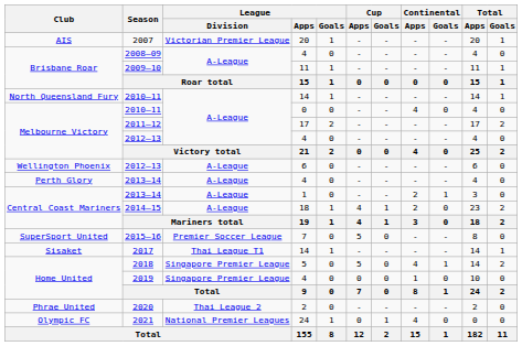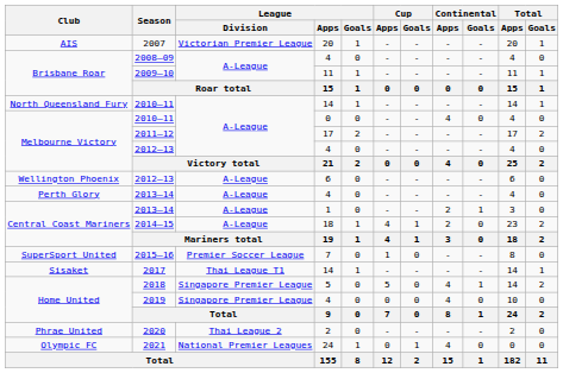2015–16 | Cup / Apps: 5 -> 1
2019 | Continental / Apps: 1 -> 4
